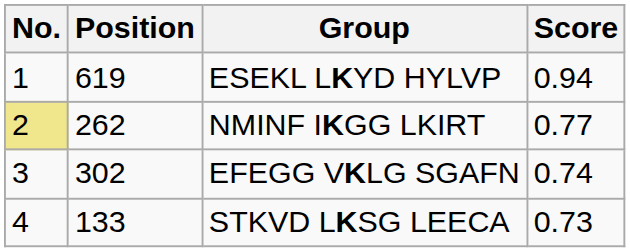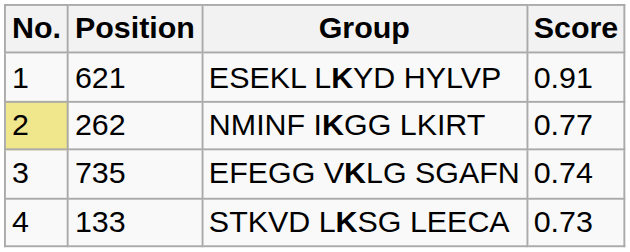ESEKL LKYD HYLVP | Position: 619 -> 621
ESEKL LKYD HYLVP | Score: 0.94 -> 0.91
EFEGG VKLG SGAFN | Position: 302 -> 735
